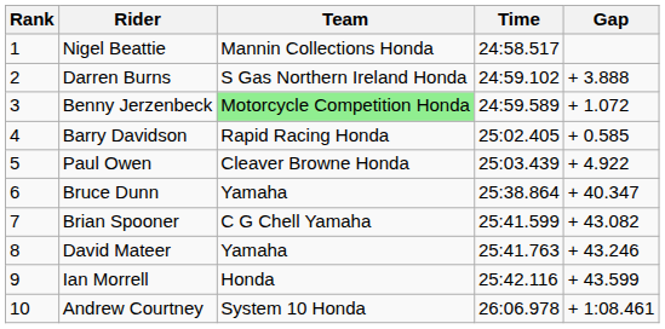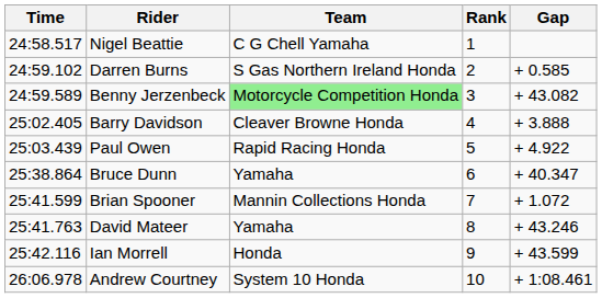columns swapped: Rank <-> Time
Nigel Beattie | Team: Mannin Collections Honda -> C G Chell Yamaha
Darren Burns | Gap: + 3.888 -> + 0.585
Benny Jerzenbeck | Gap: + 1.072 -> + 43.082
Barry Davidson | Team: Rapid Racing Honda -> Cleaver Browne Honda
Barry Davidson | Gap: + 0.585 -> + 3.888
Paul Owen | Team: Cleaver Browne Honda -> Rapid Racing Honda
Brian Spooner | Team: C G Chell Yamaha -> Mannin Collections Honda
Brian Spooner | Gap: + 43.082 -> + 1.072
